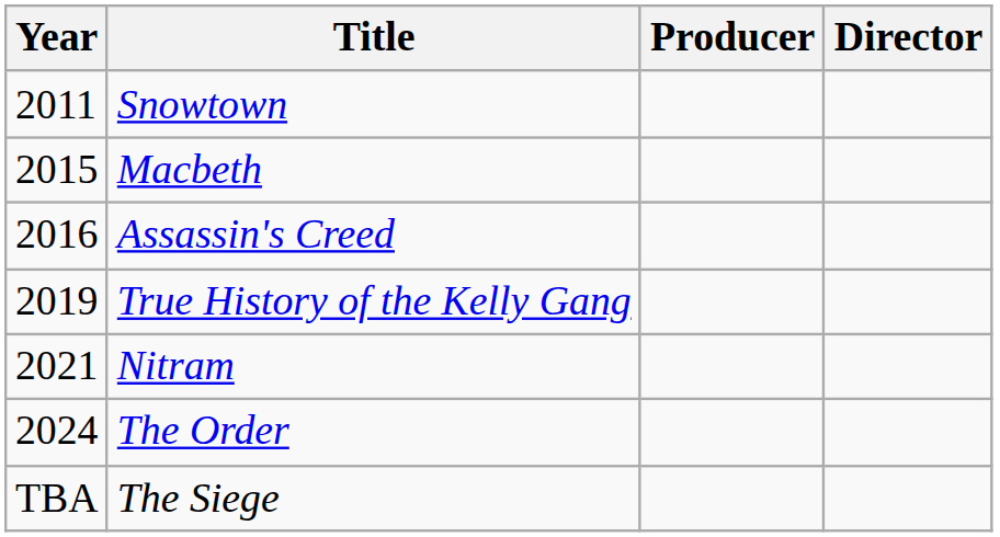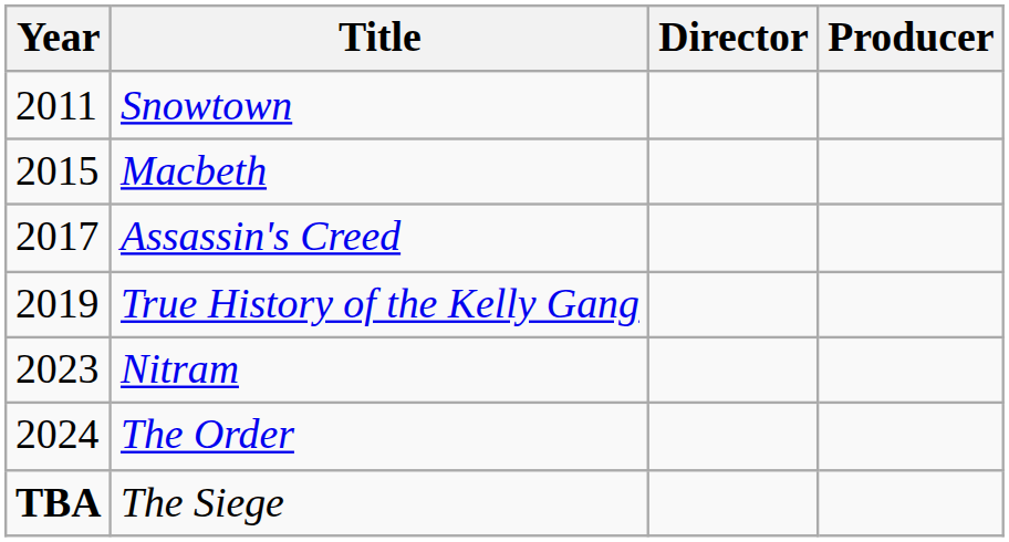columns swapped: Director <-> Producer
Assassin's Creed | Year: 2016 -> 2017
Nitram | Year: 2021 -> 2023
The Siege | Year: normal -> bold
